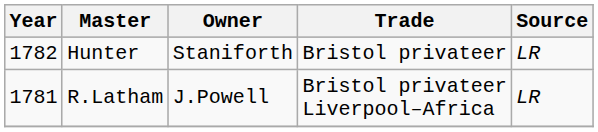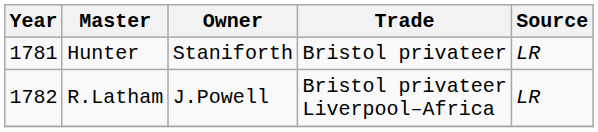Hunter | Year: 1782 -> 1781
R.Latham | Year: 1781 -> 1782
